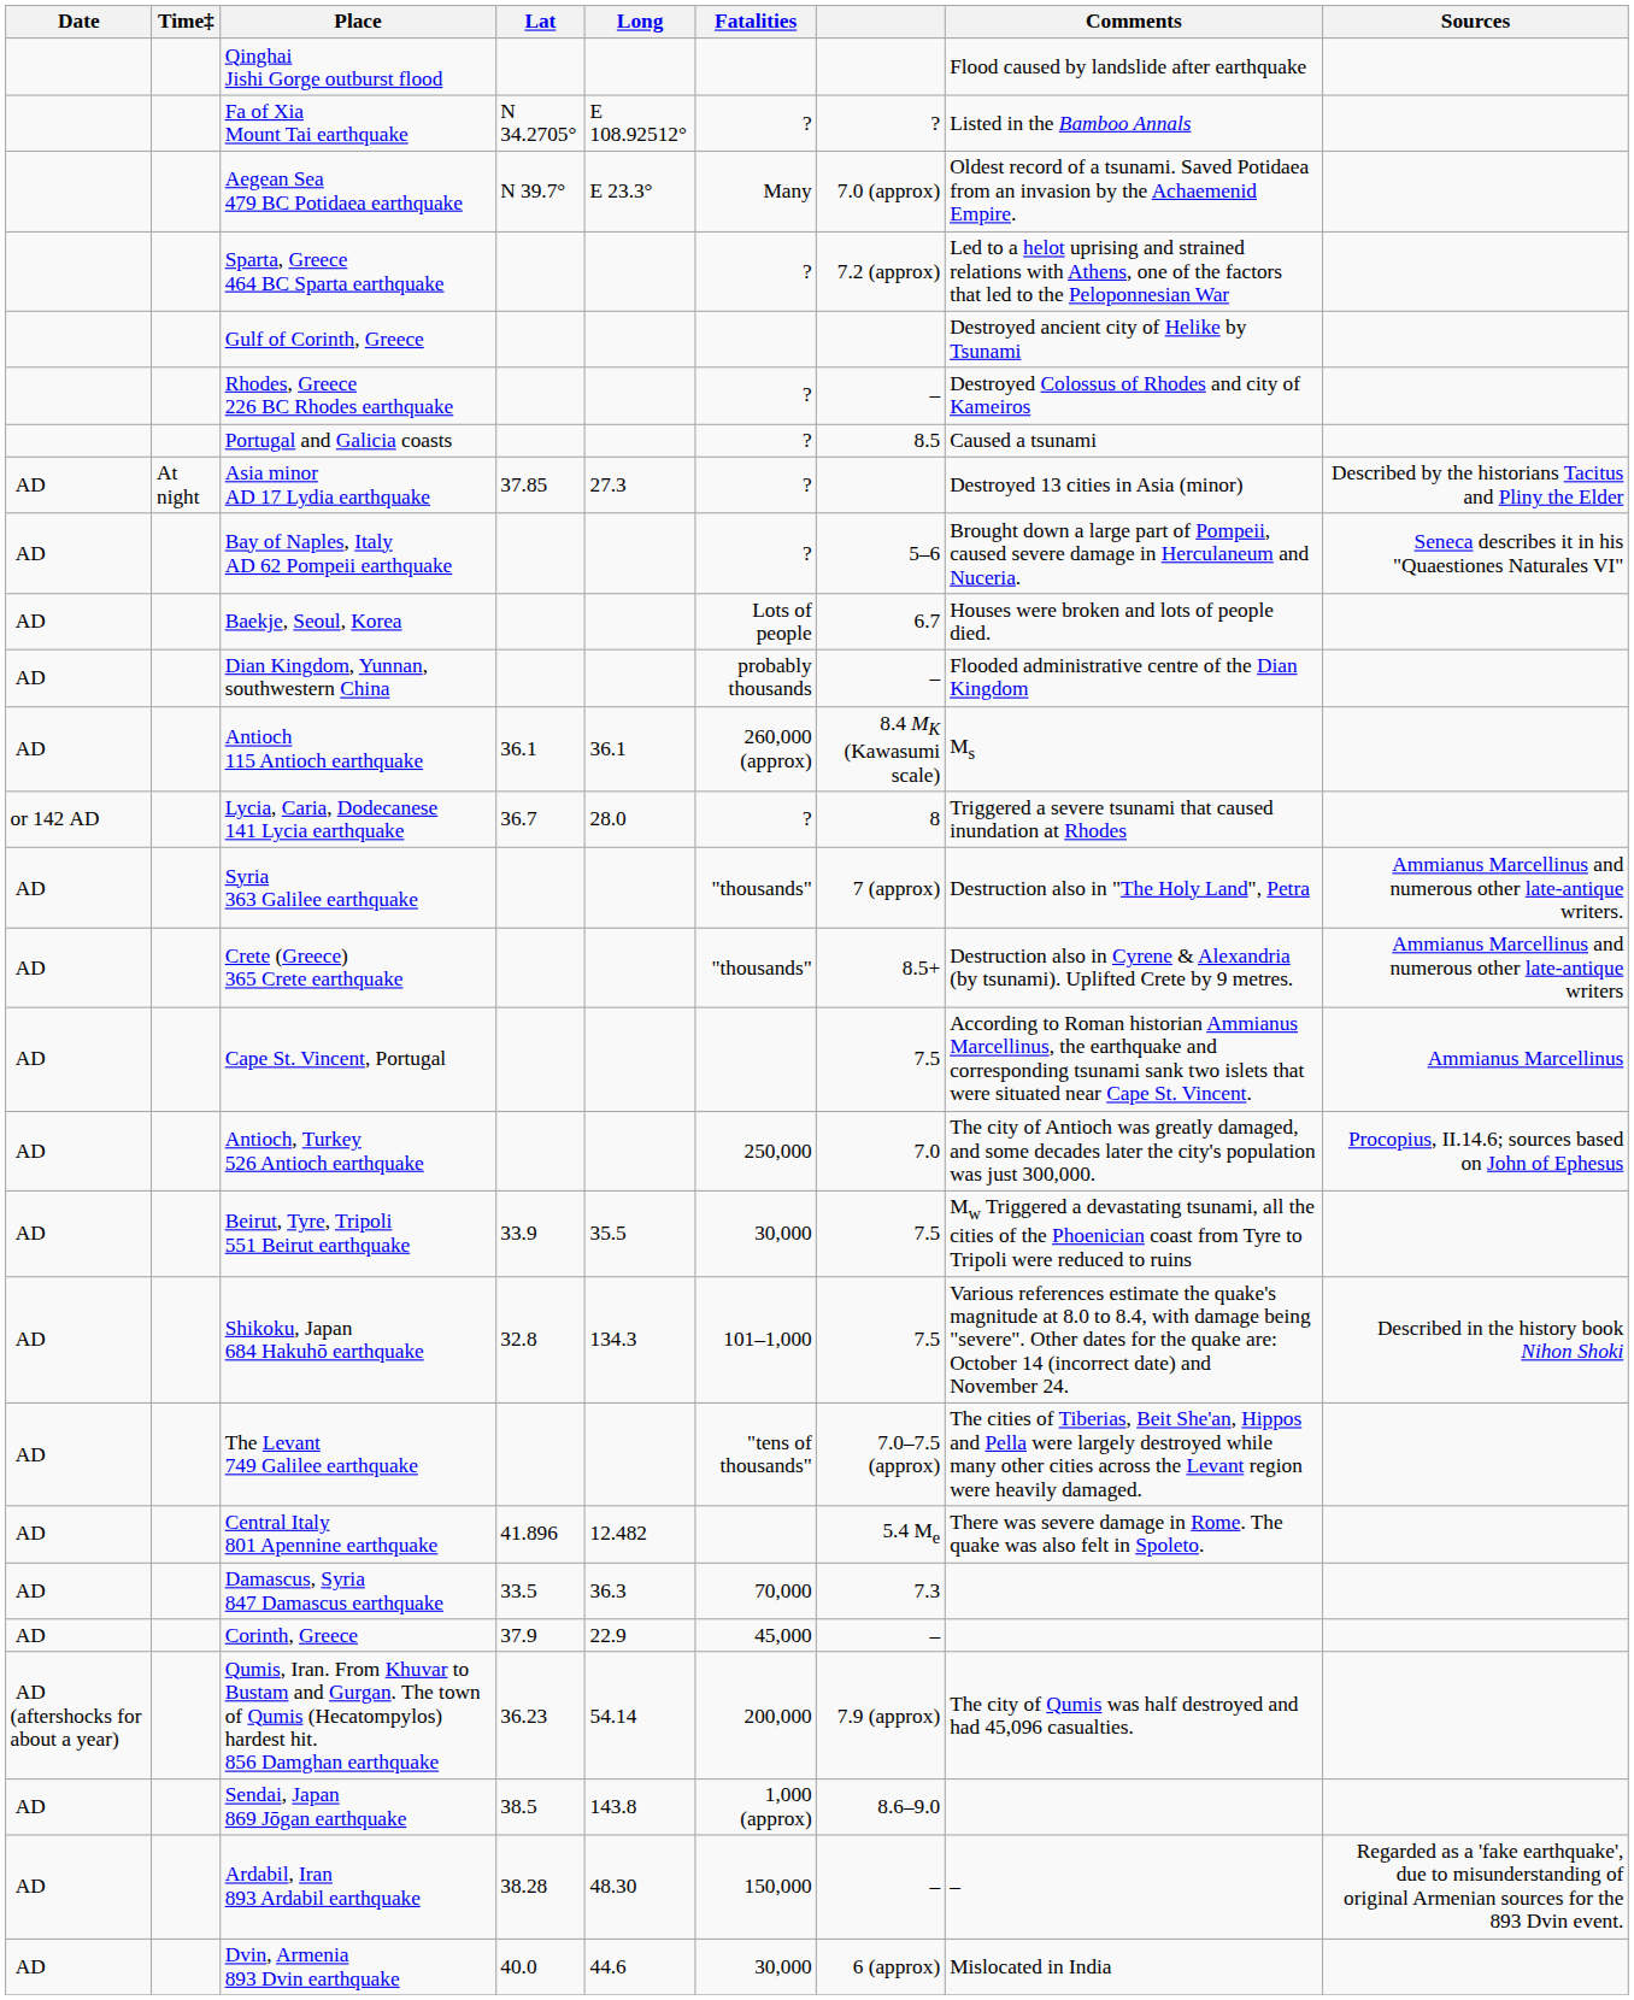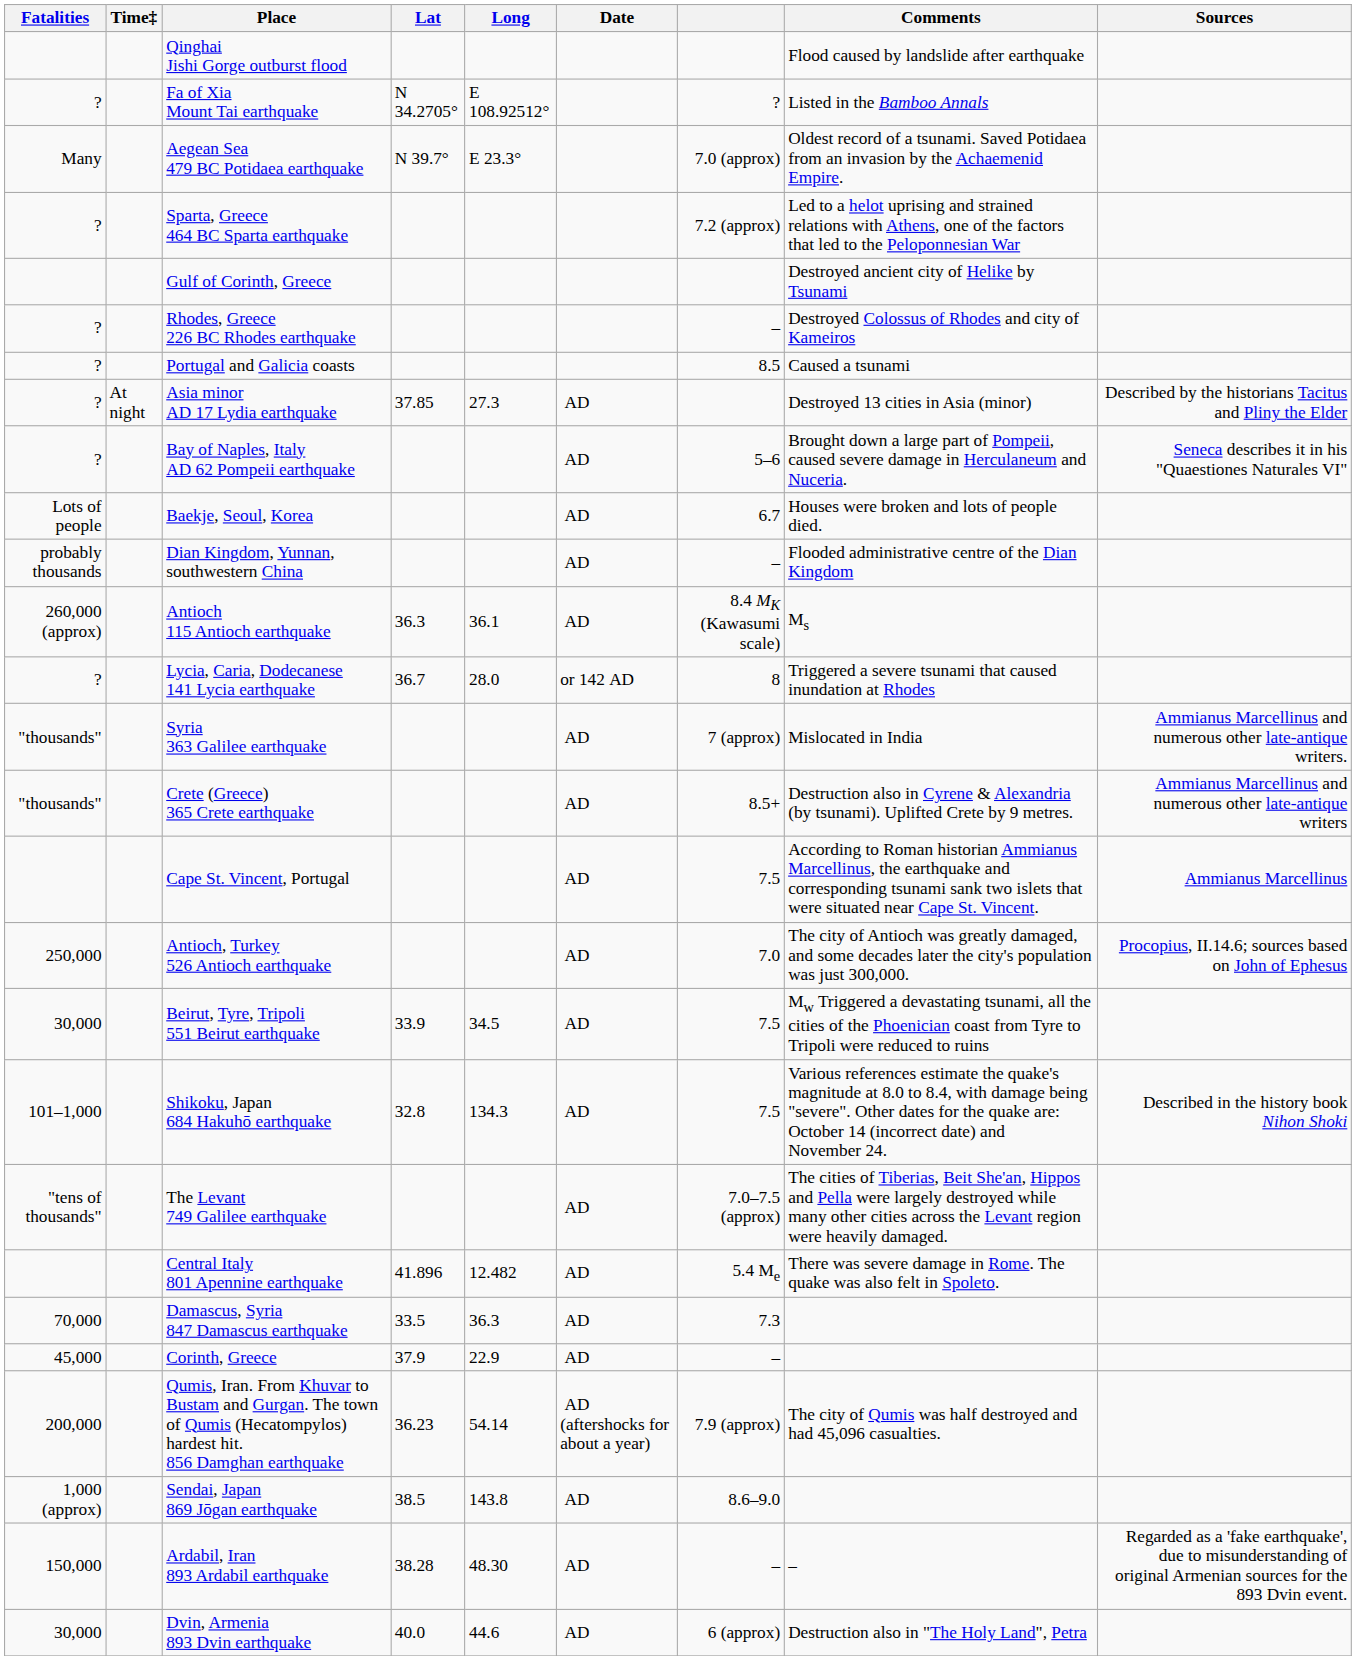columns swapped: Date <-> Fatalities
Antioch 115 Antioch earthquake | Lat: 36.1 -> 36.3
Syria 363 Galilee earthquake | Comments: Destruction also in "The Holy Land", Petra -> Mislocated in India
Beirut, Tyre, Tripoli 551 Beirut earthquake | Long: 35.5 -> 34.5
Dvin, Armenia 893 Dvin earthquake | Comments: Mislocated in India -> Destruction also in "The Holy Land", Petra
